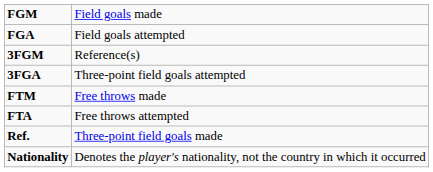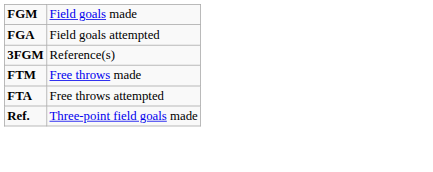- row: 3FGA | Three-point field goals attempted
- row: Nationality | Denotes the player's nationality, not the country in which it occurred
